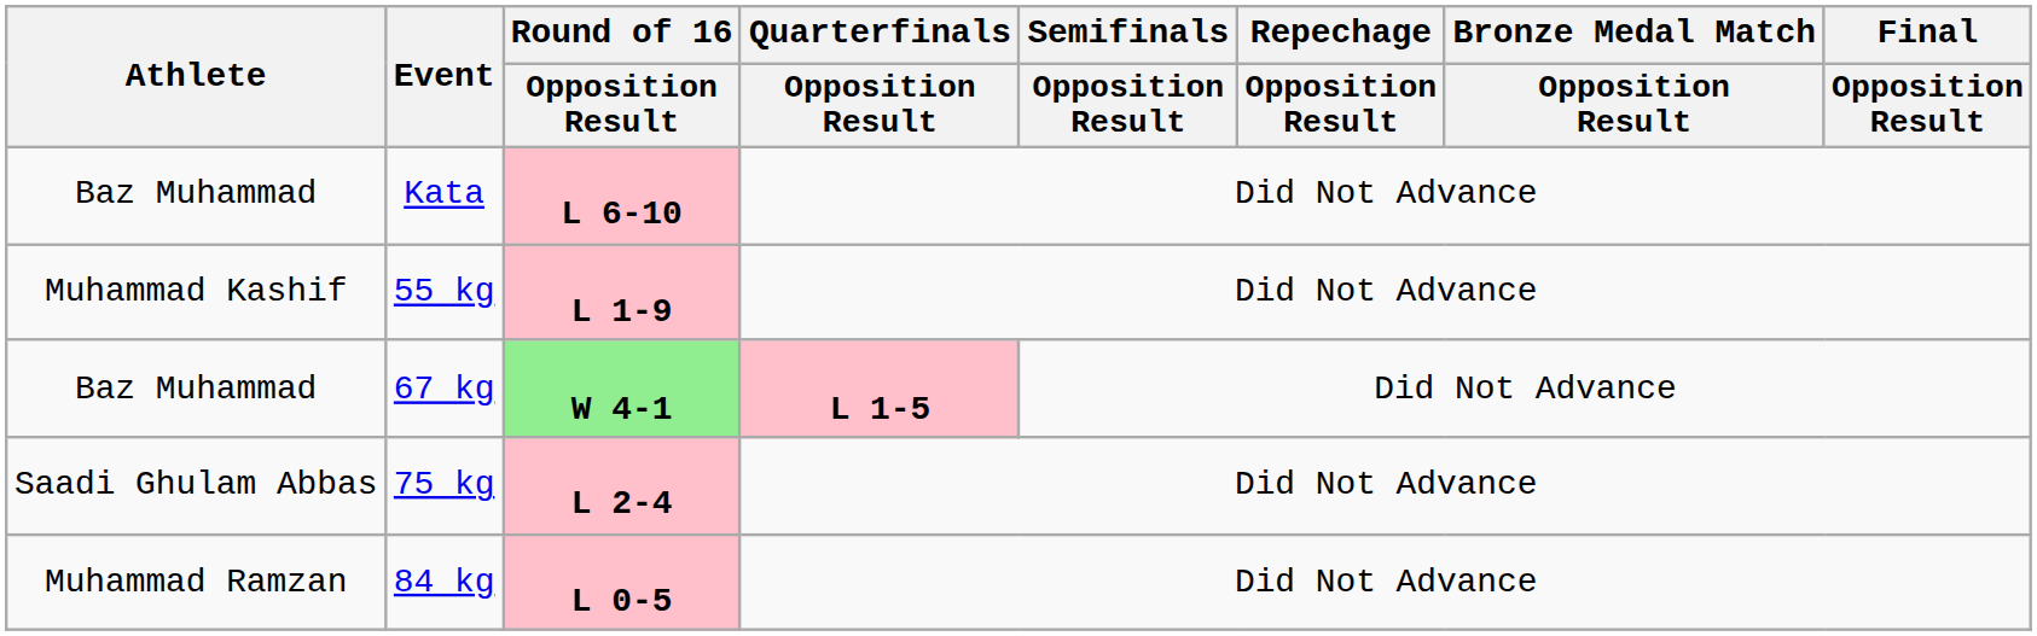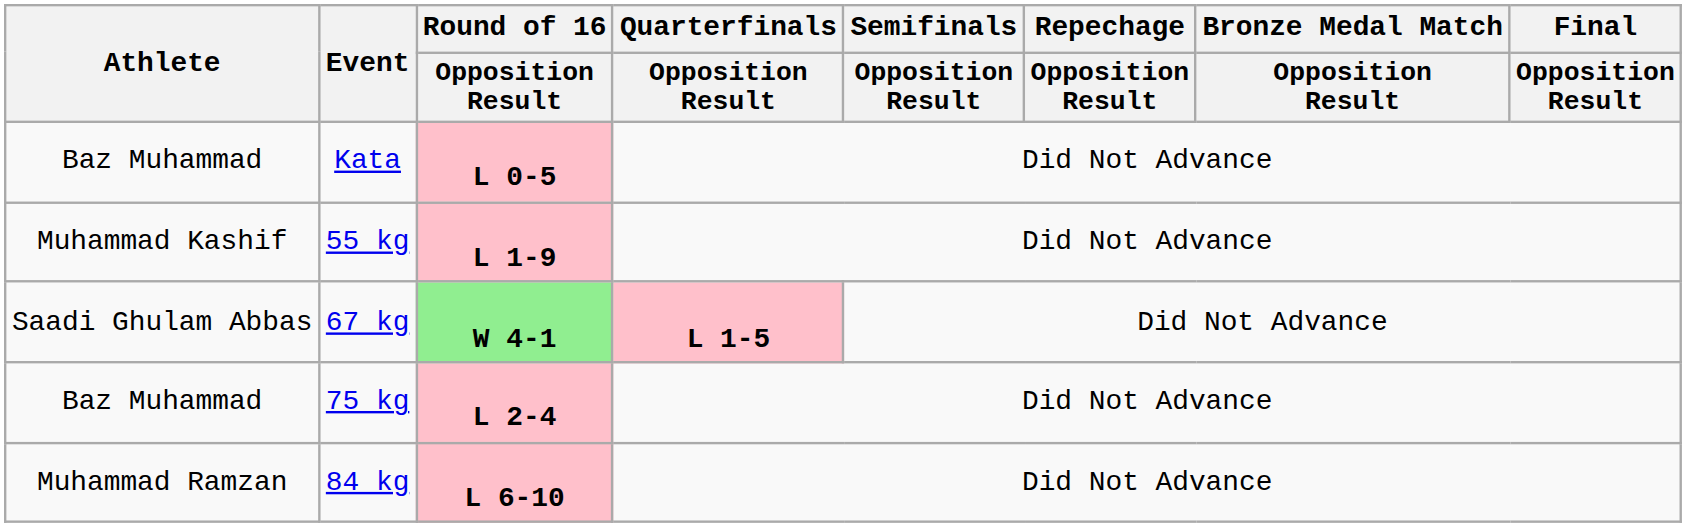Kata | Round of 16 / Opposition Result: L 6-10 -> L 0-5
67 kg | Athlete: Baz Muhammad -> Saadi Ghulam Abbas
75 kg | Athlete: Saadi Ghulam Abbas -> Baz Muhammad
84 kg | Round of 16 / Opposition Result: L 0-5 -> L 6-10
